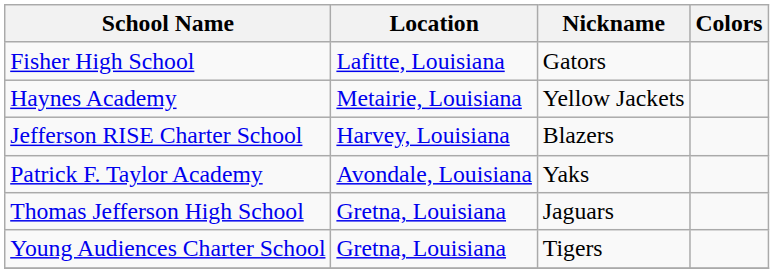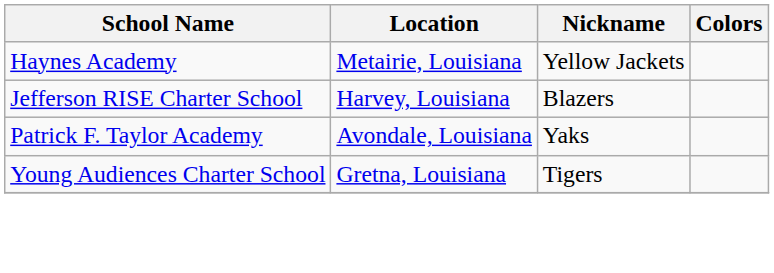- row: Fisher High School | Lafitte, Louisiana | Gators
- row: Thomas Jefferson High School | Gretna, Louisiana | Jaguars
